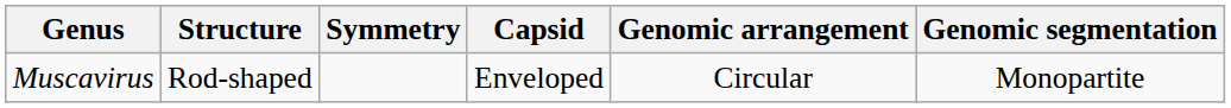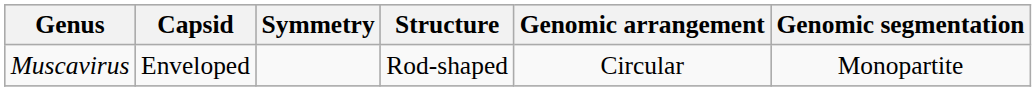columns swapped: Structure <-> Capsid
